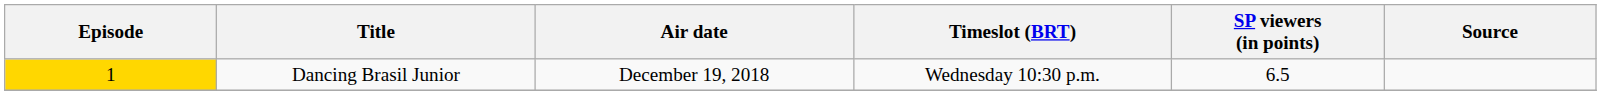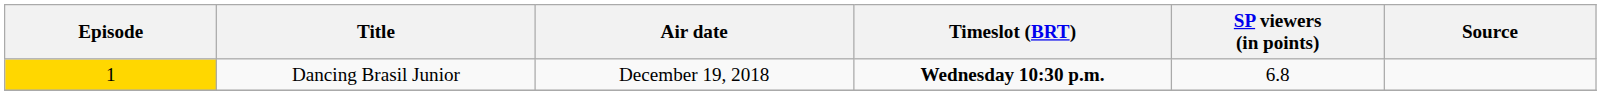Dancing Brasil Junior | Timeslot (BRT): normal -> bold
Dancing Brasil Junior | SP viewers (in points): 6.5 -> 6.8
